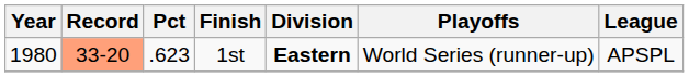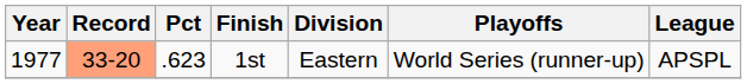1st | Year: 1980 -> 1977
1st | Division: bold -> normal
